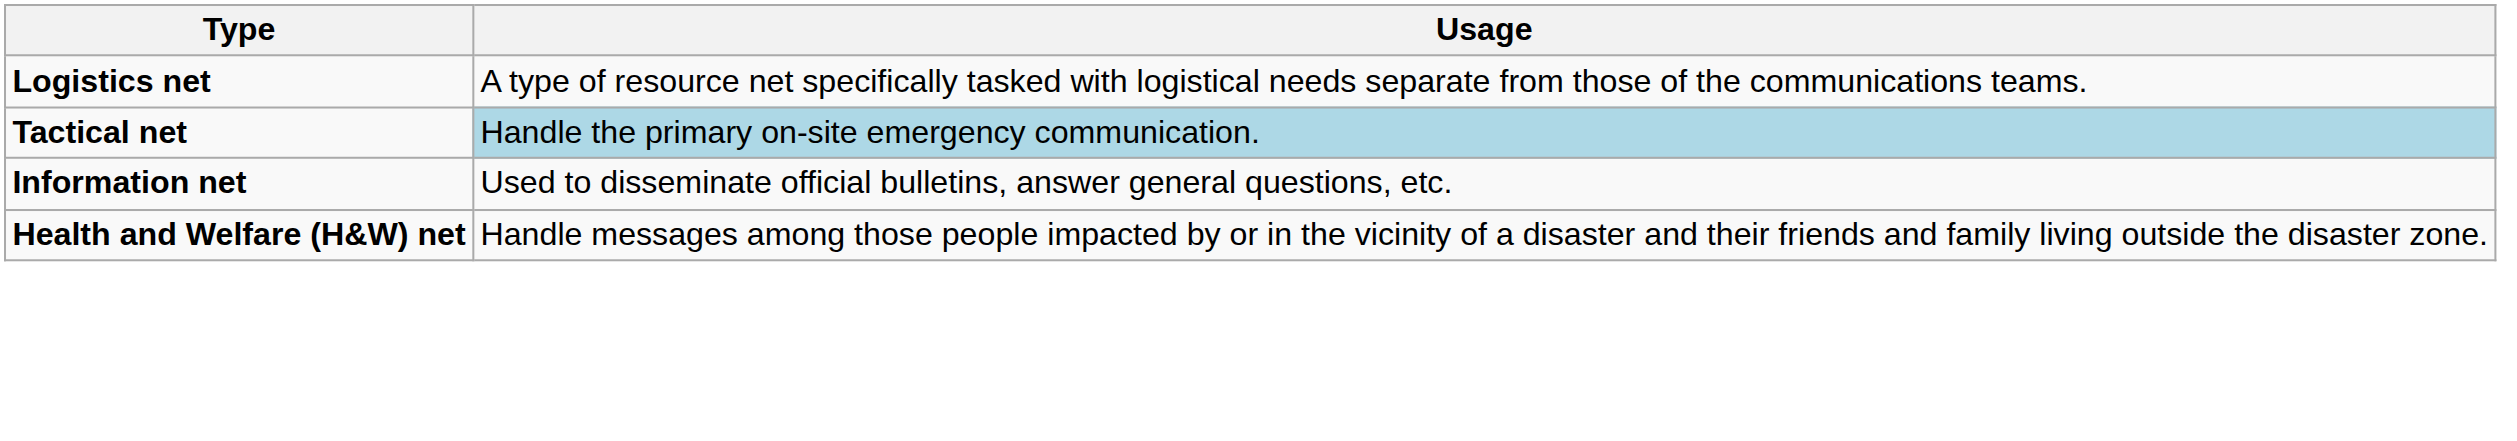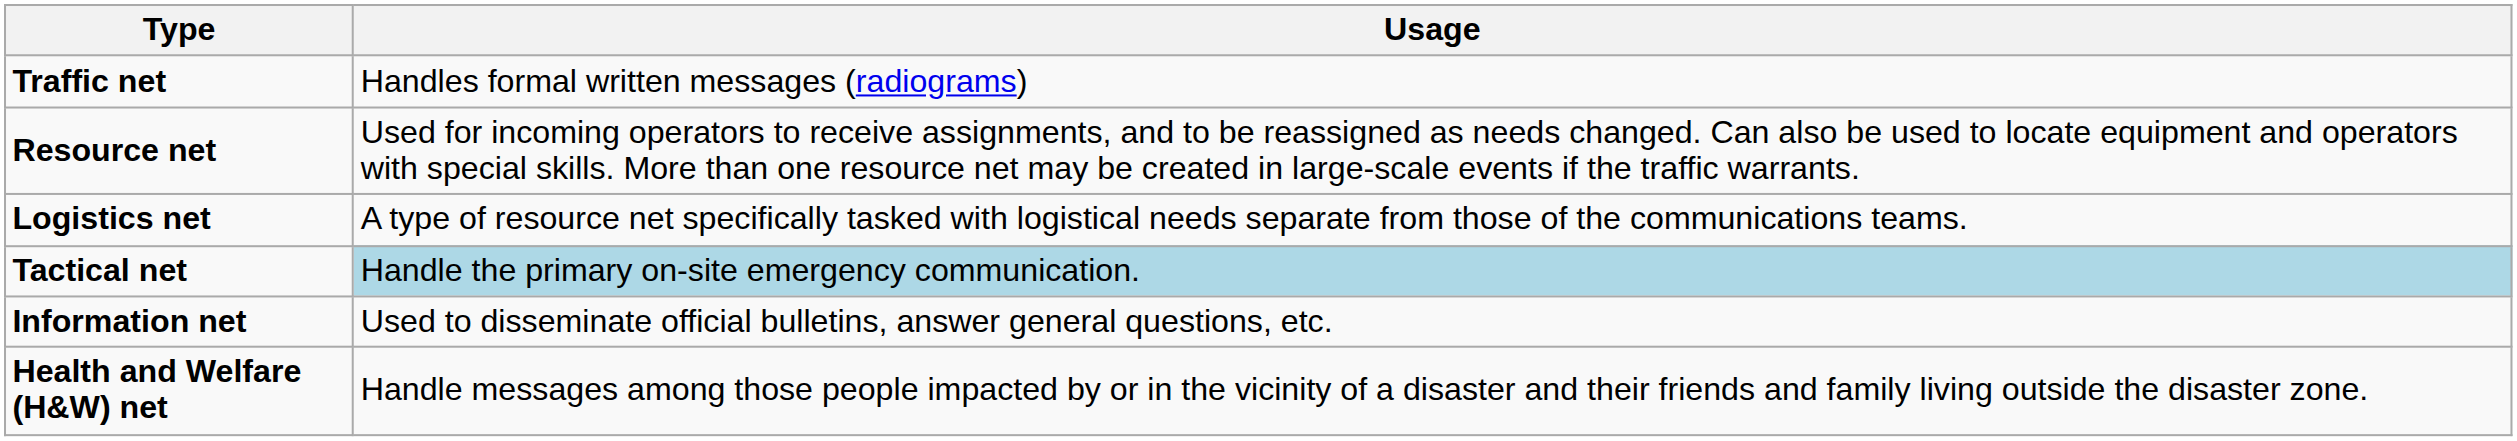+ row: Traffic net | Handles formal written messages (radiograms)
+ row: Resource net | Used for incoming operators to receive assignments, and to be reassigned as needs changed. Can also be used to locate equipment and operators with special skills. More than one resource net may be created in large-scale events if the traffic warrants.
